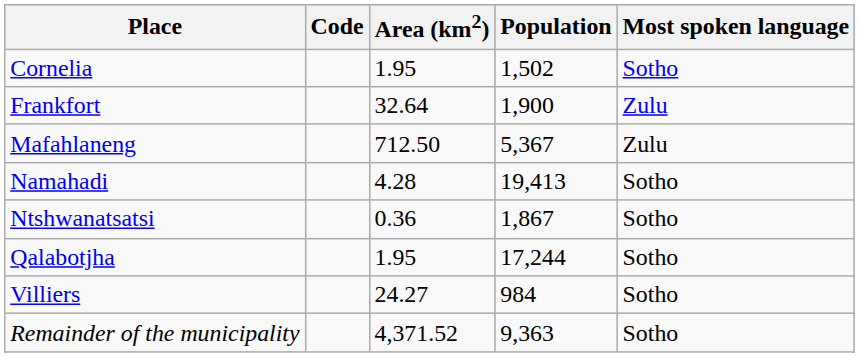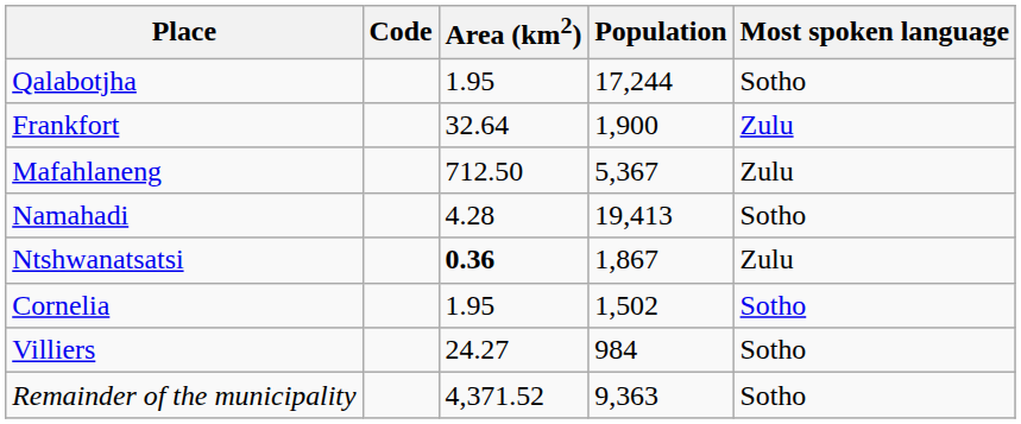rows swapped: Cornelia <-> Qalabotjha
Ntshwanatsatsi | Area (km2): normal -> bold
Ntshwanatsatsi | Most spoken language: Sotho -> Zulu
